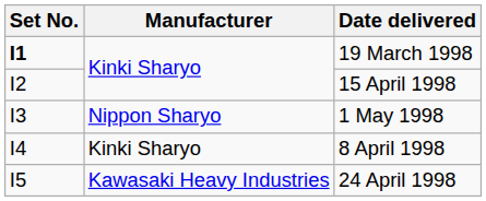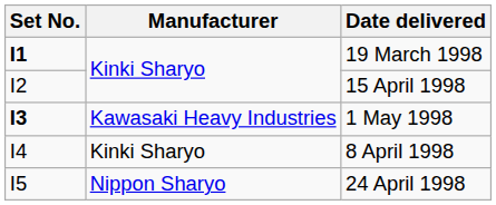1 May 1998 | Set No.: normal -> bold
1 May 1998 | Manufacturer: Nippon Sharyo -> Kawasaki Heavy Industries
24 April 1998 | Manufacturer: Kawasaki Heavy Industries -> Nippon Sharyo
